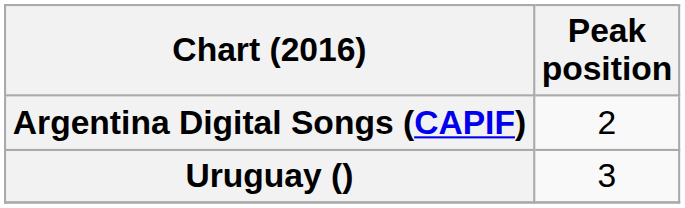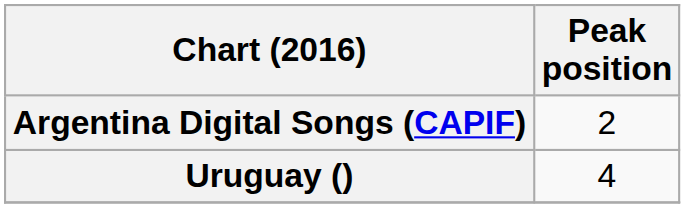Uruguay () | Peak position: 3 -> 4
